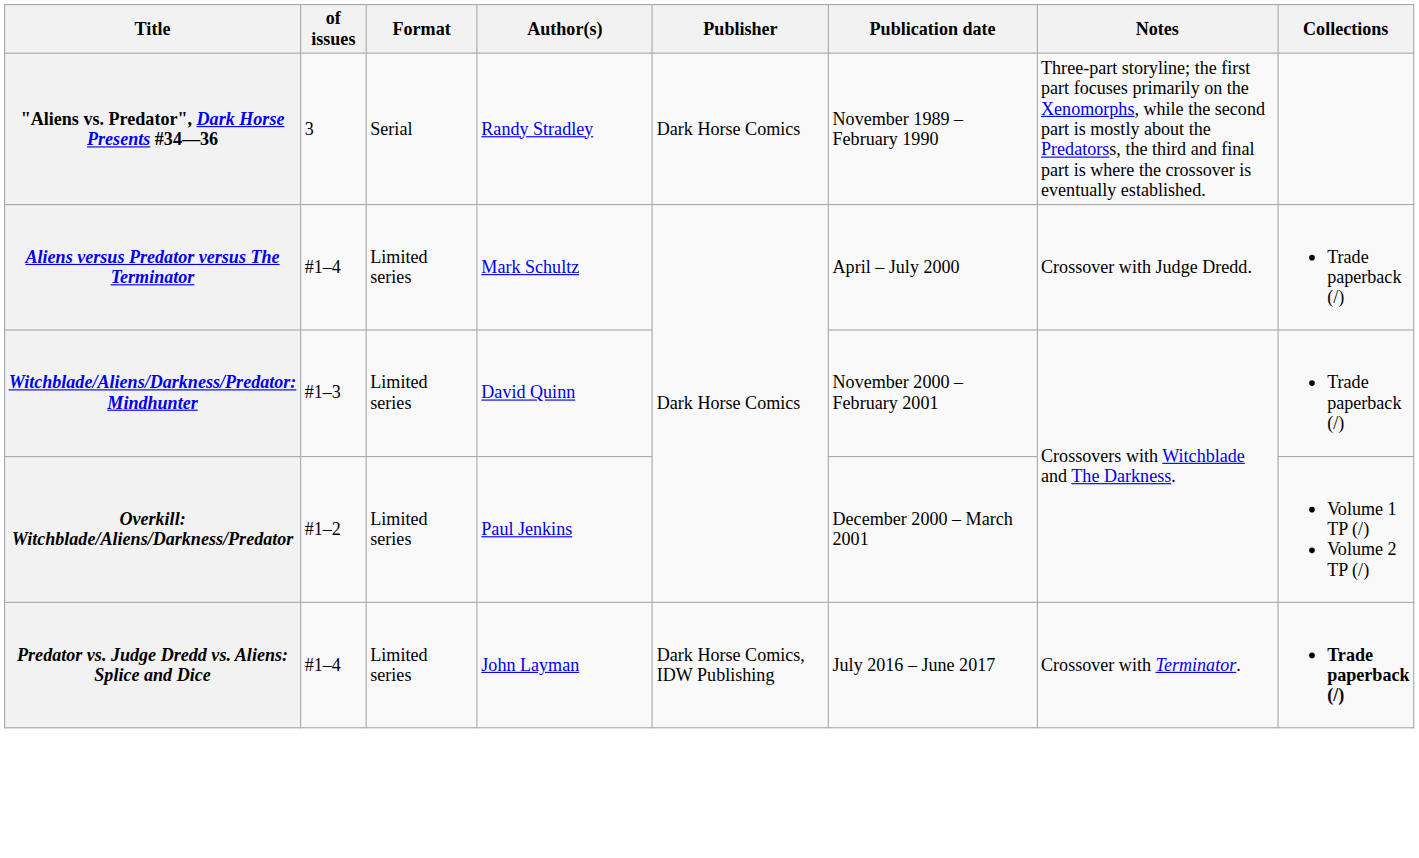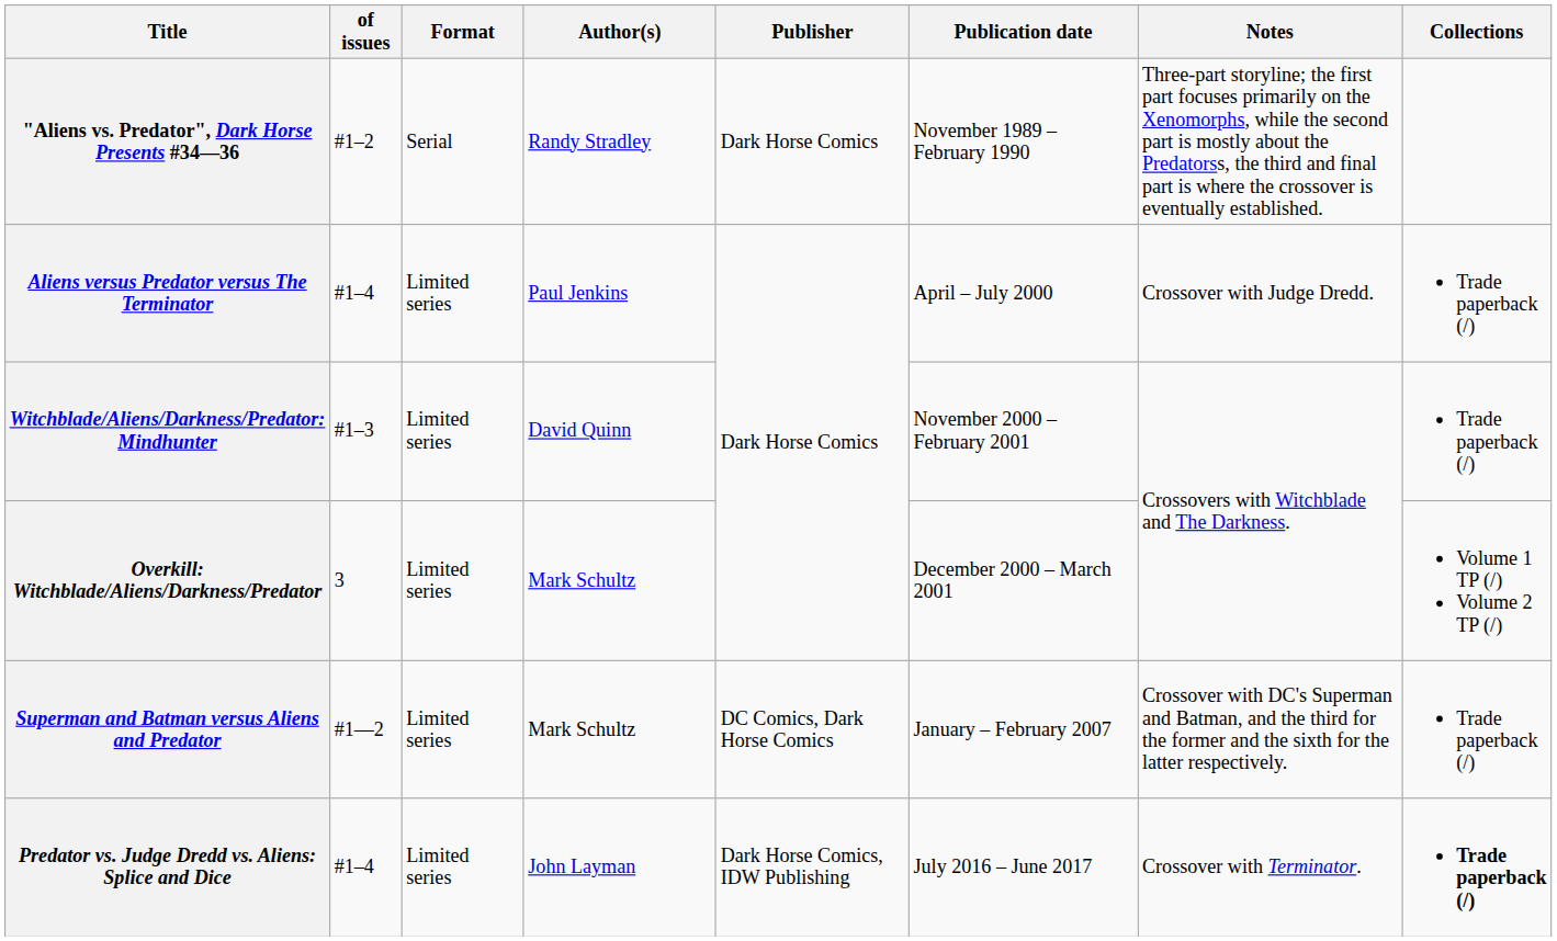"Aliens vs. Predator", Dark Horse Presents #34—36 | of issues: 3 -> #1–2
Aliens versus Predator versus The Terminator | Author(s): Mark Schultz -> Paul Jenkins
Overkill: Witchblade/Aliens/Darkness/Predator | of issues: #1–2 -> 3
Overkill: Witchblade/Aliens/Darkness/Predator | Author(s): Paul Jenkins -> Mark Schultz
+ row: Superman and Batman versus Aliens and Predator | #1—2 | Limited series | Mark Schultz | DC Comics, Dark Horse Comics | January – February 2007 | Crossover with DC's Superman and Batman, and the third for the former and the sixth for the latter respectively. | Trade paperback (/)
